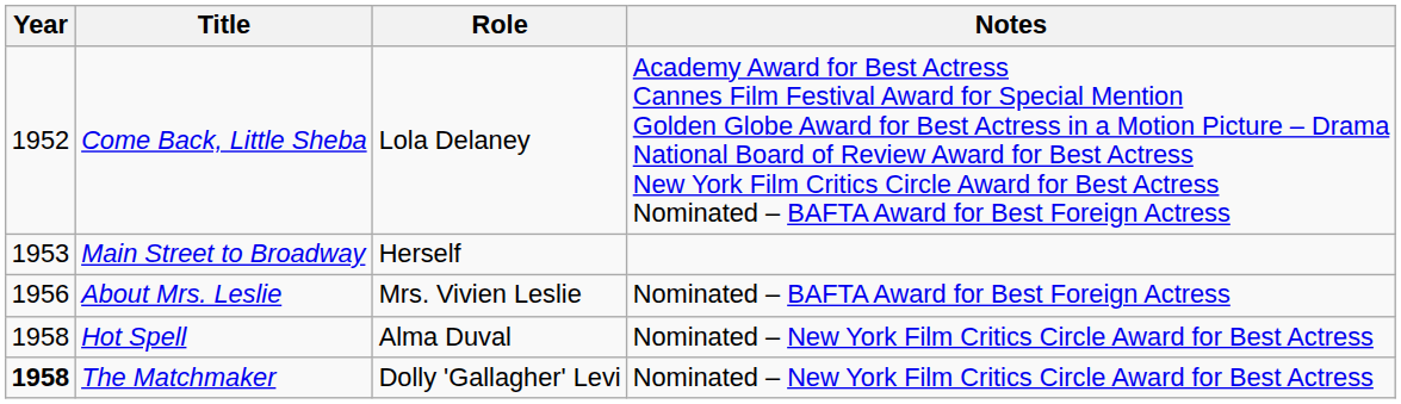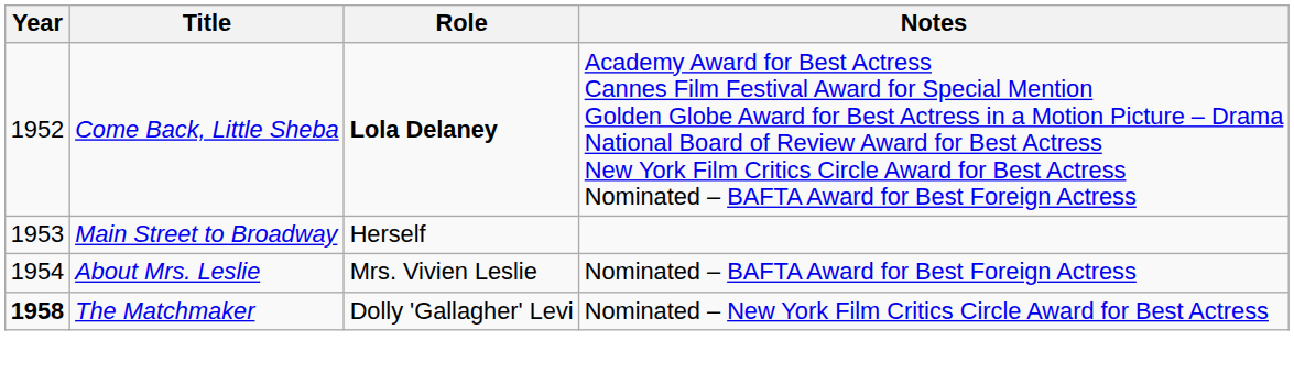Come Back, Little Sheba | Role: normal -> bold
About Mrs. Leslie | Year: 1956 -> 1954
- row: 1958 | Hot Spell | Alma Duval | Nominated – New York Film Critics Circle Award for Best Actress
